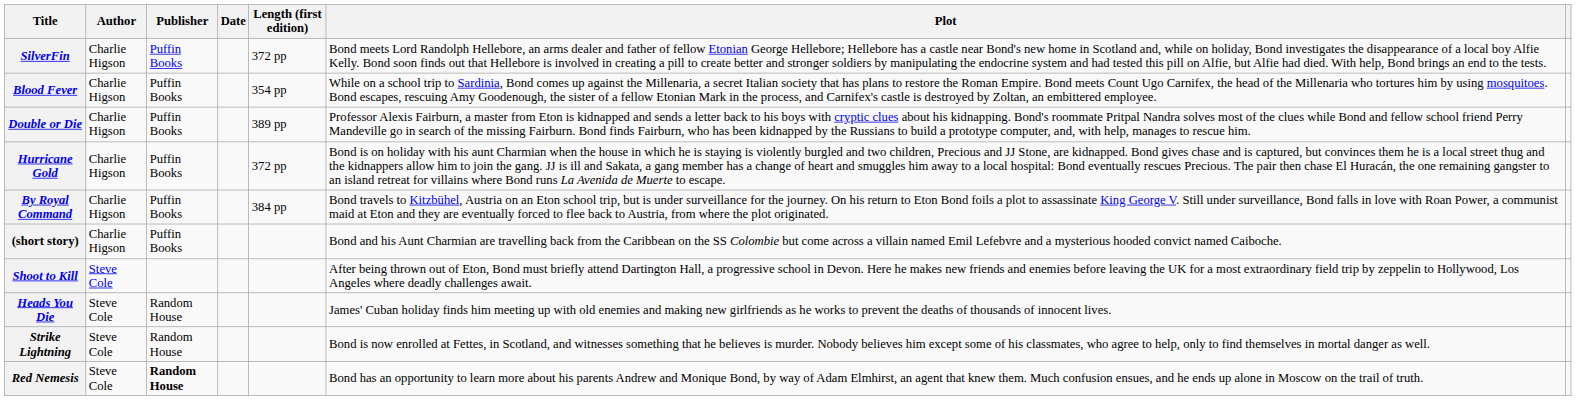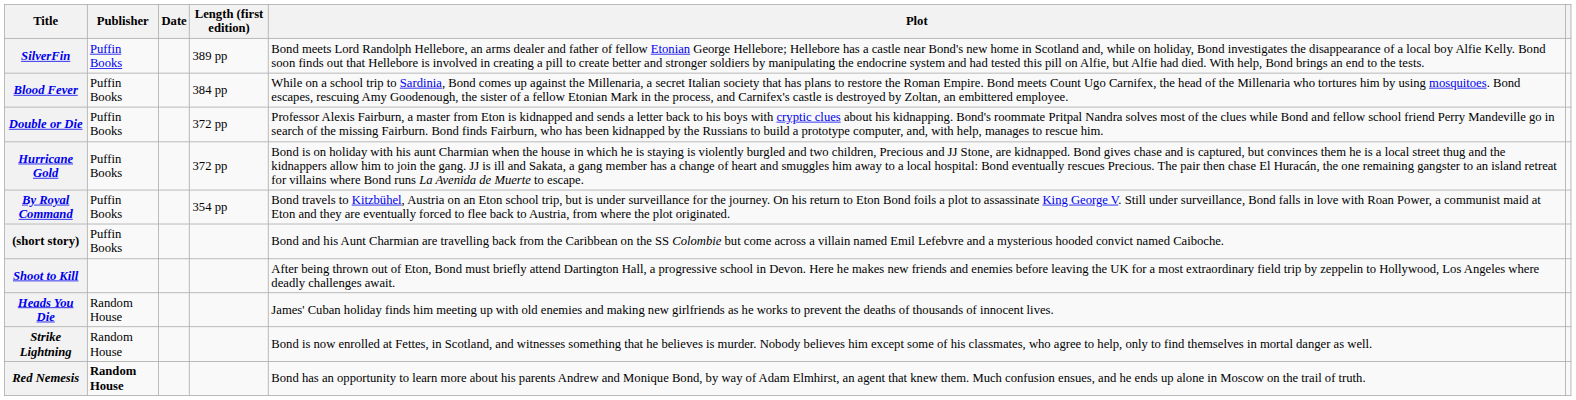- column: Author | Charlie Higson | Charlie Higson | Charlie Higson | Charlie Higson | Charlie Higson | Charlie Higson | Steve Cole | Steve Cole | Steve Cole | Steve Cole
SilverFin | Length (first edition): 372 pp -> 389 pp
Blood Fever | Length (first edition): 354 pp -> 384 pp
Double or Die | Length (first edition): 389 pp -> 372 pp
By Royal Command | Length (first edition): 384 pp -> 354 pp
